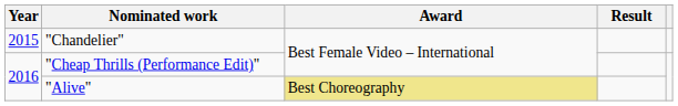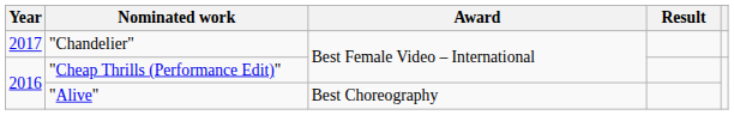"Chandelier" | Year: 2015 -> 2017
"Alive" | Award: khaki background -> no background
